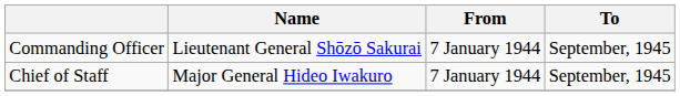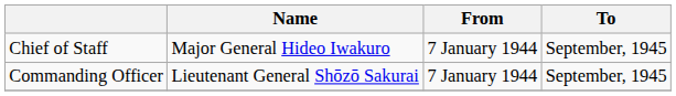rows swapped: Commanding Officer <-> Chief of Staff
